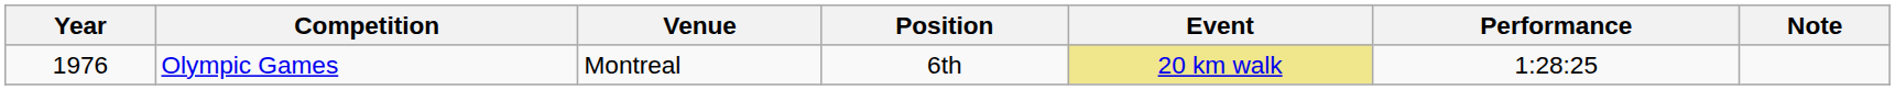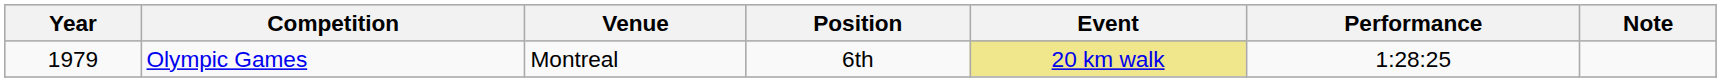Olympic Games | Year: 1976 -> 1979
